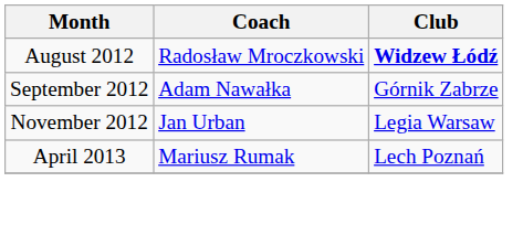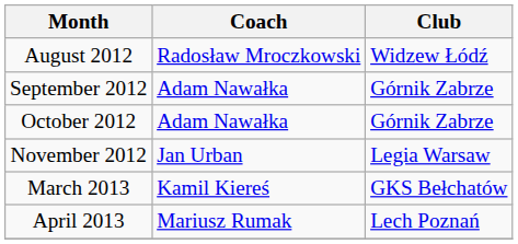August 2012 | Club: bold -> normal
+ row: October 2012 | Adam Nawałka | Górnik Zabrze
+ row: March 2013 | Kamil Kiereś | GKS Bełchatów
